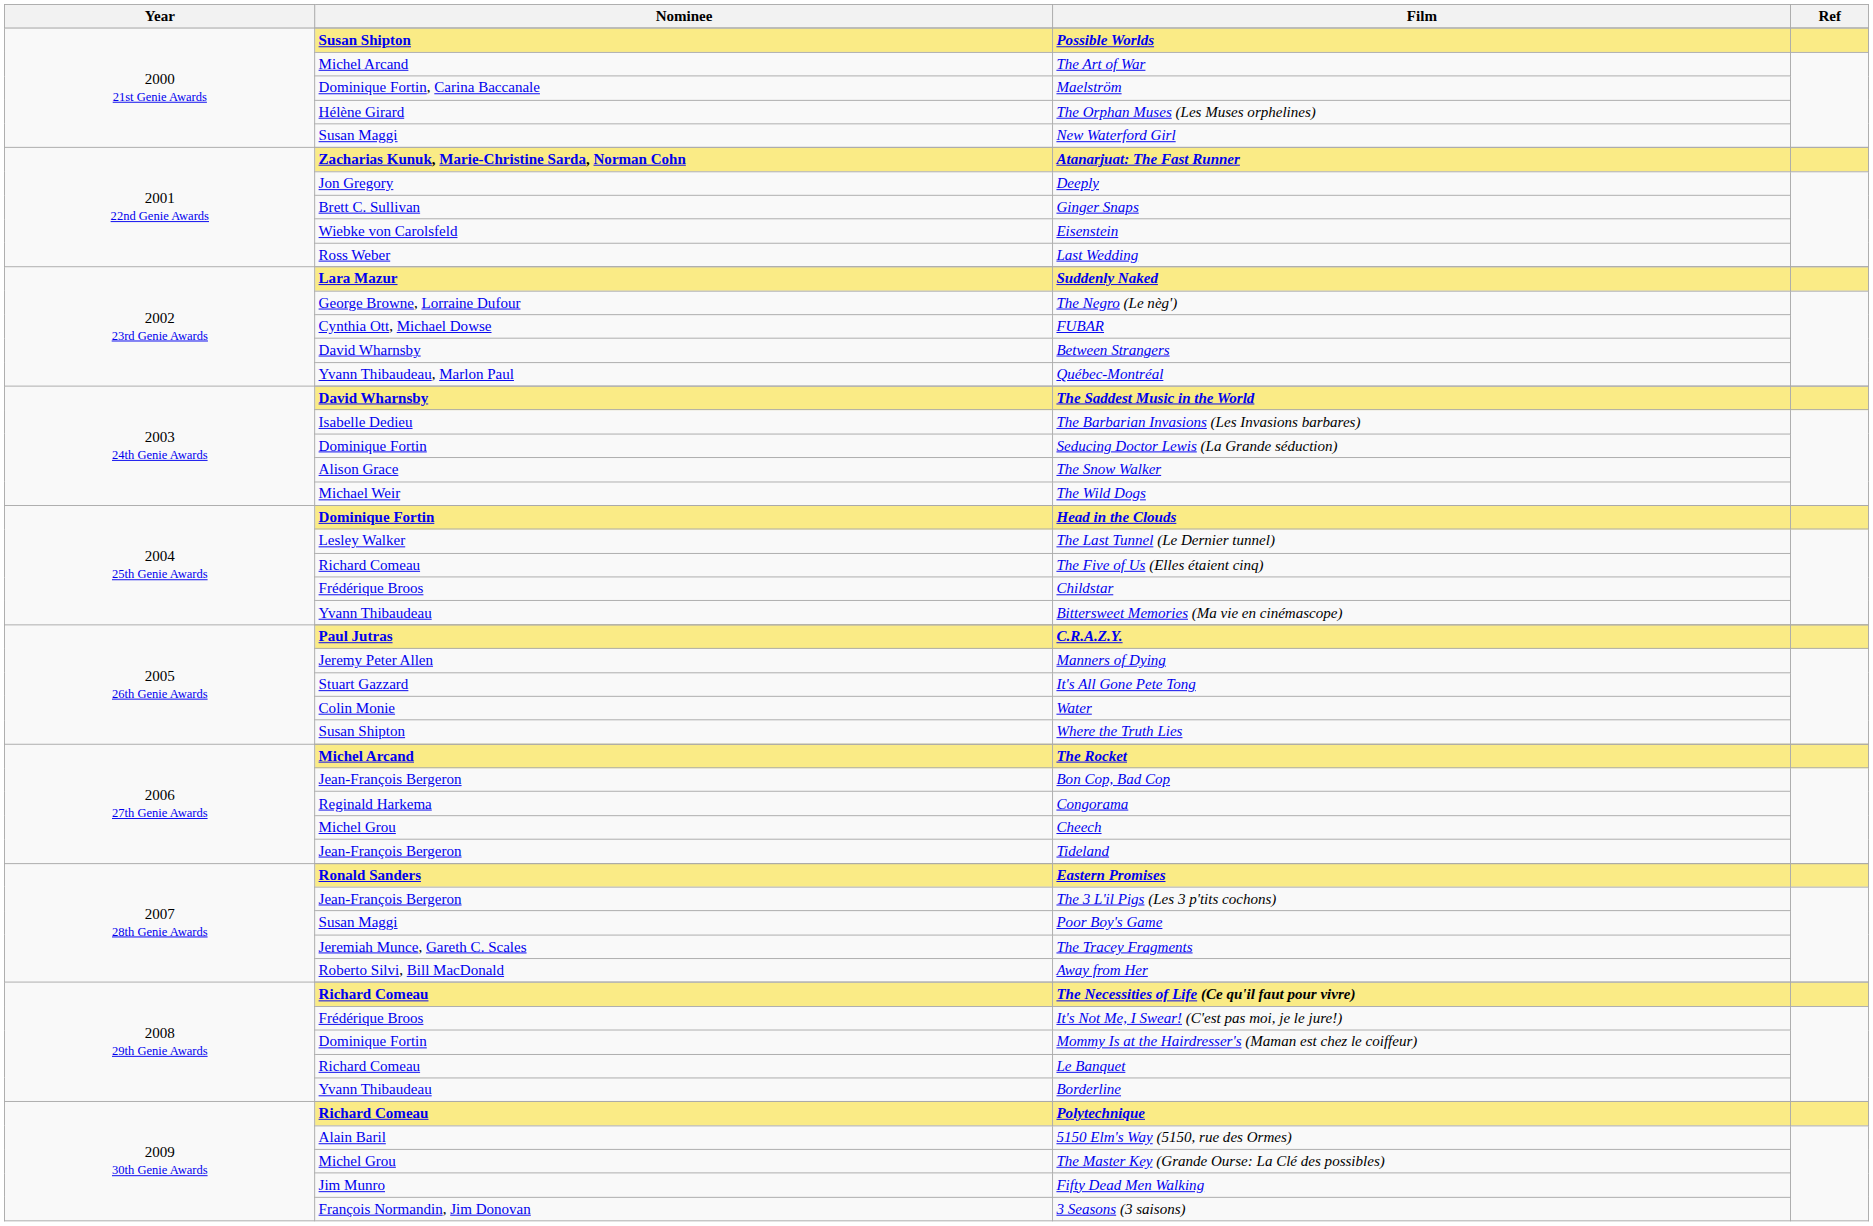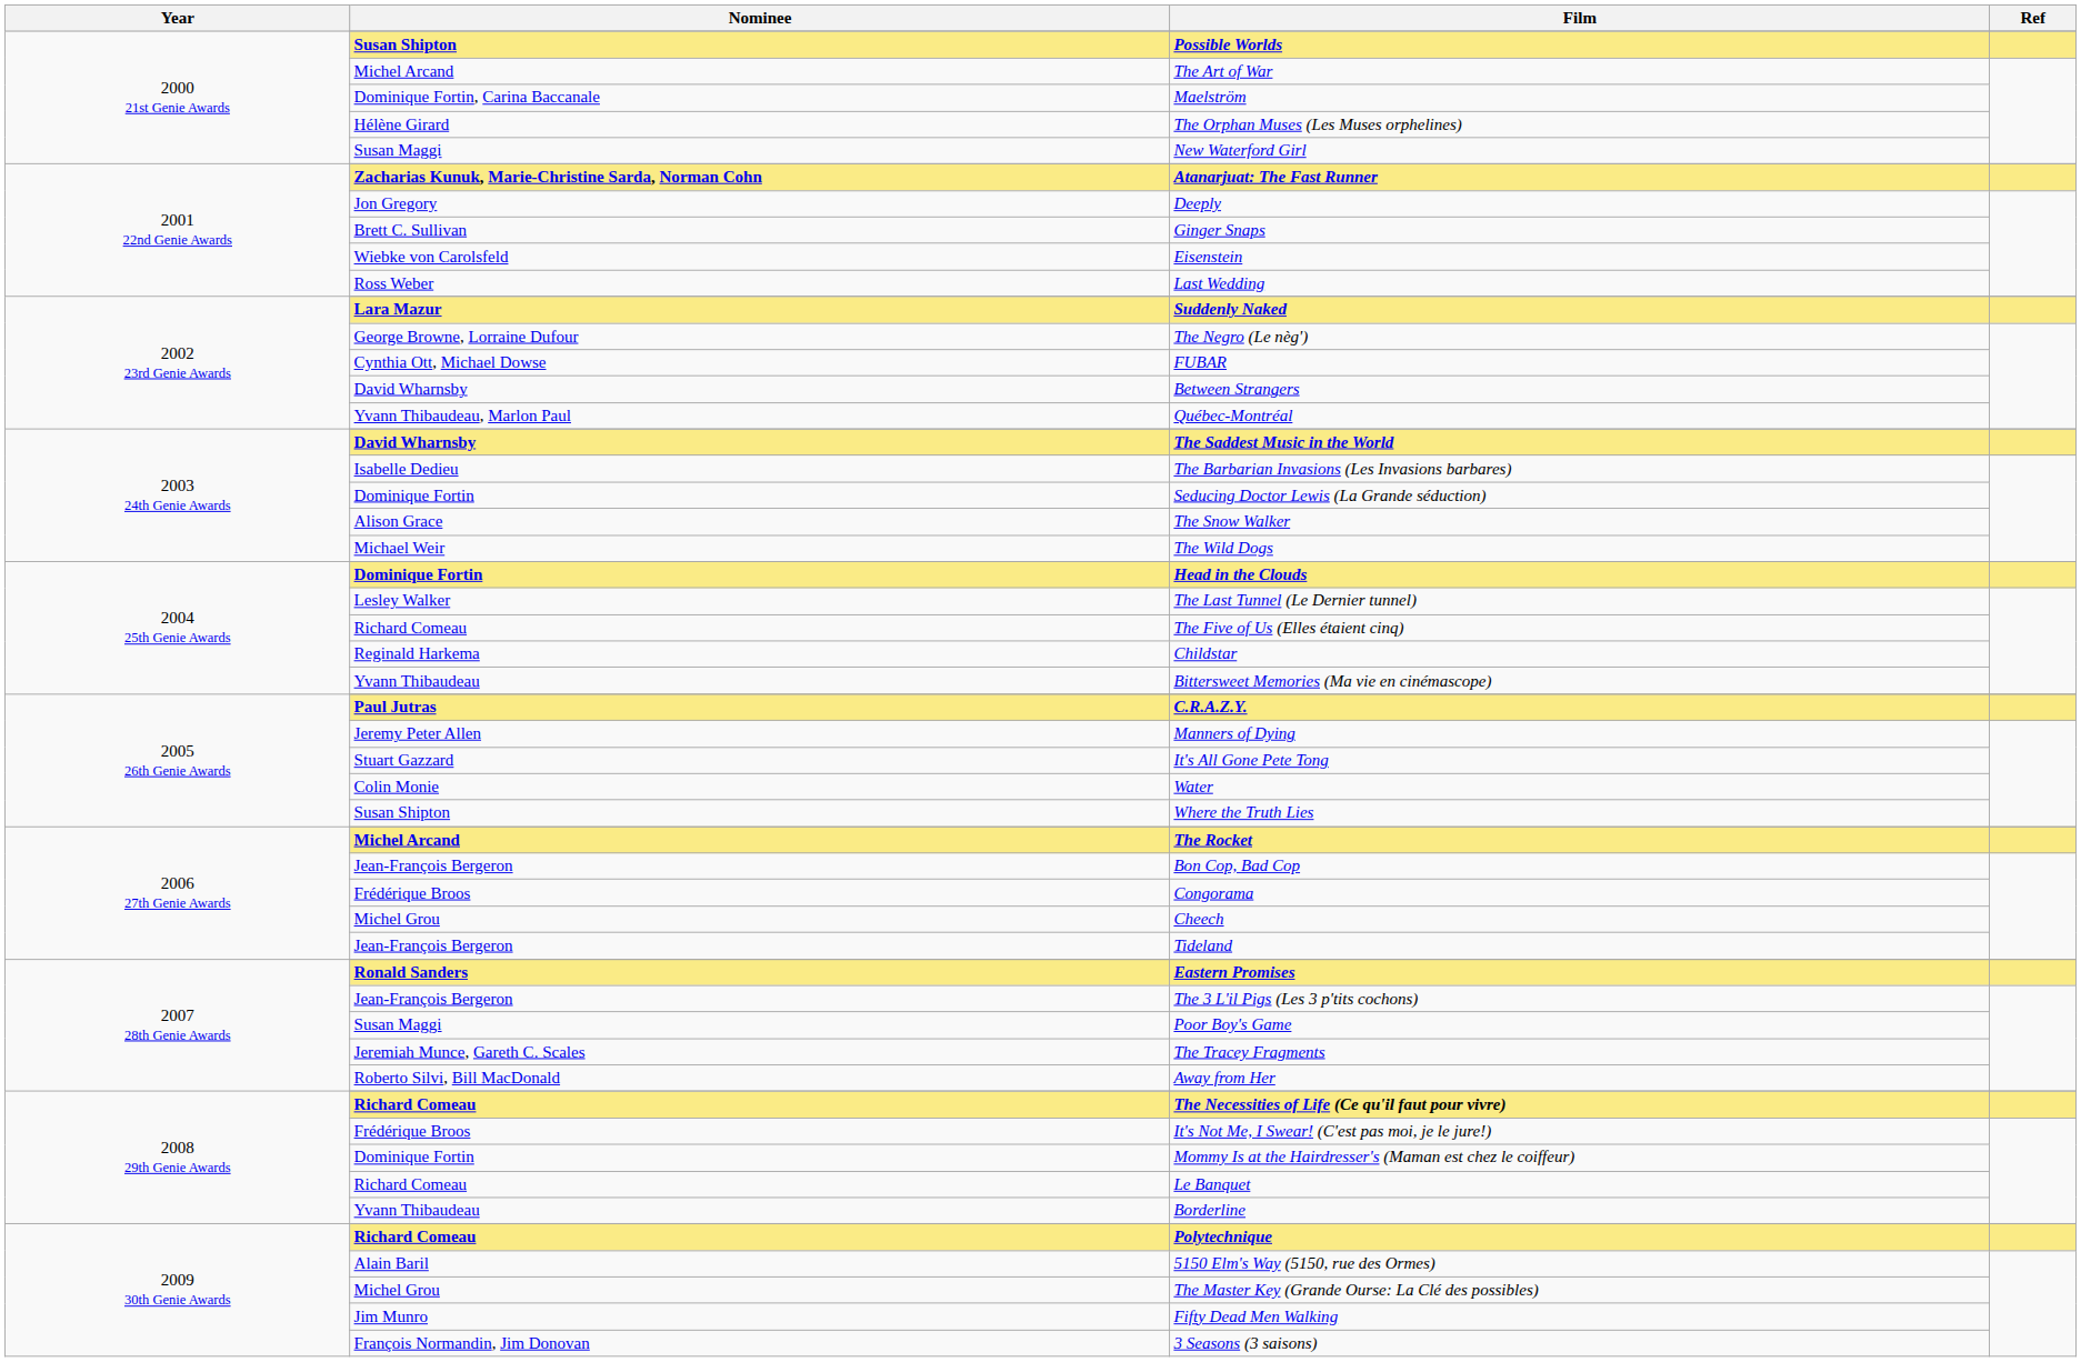Childstar | Nominee: Frédérique Broos -> Reginald Harkema
Congorama | Nominee: Reginald Harkema -> Frédérique Broos
